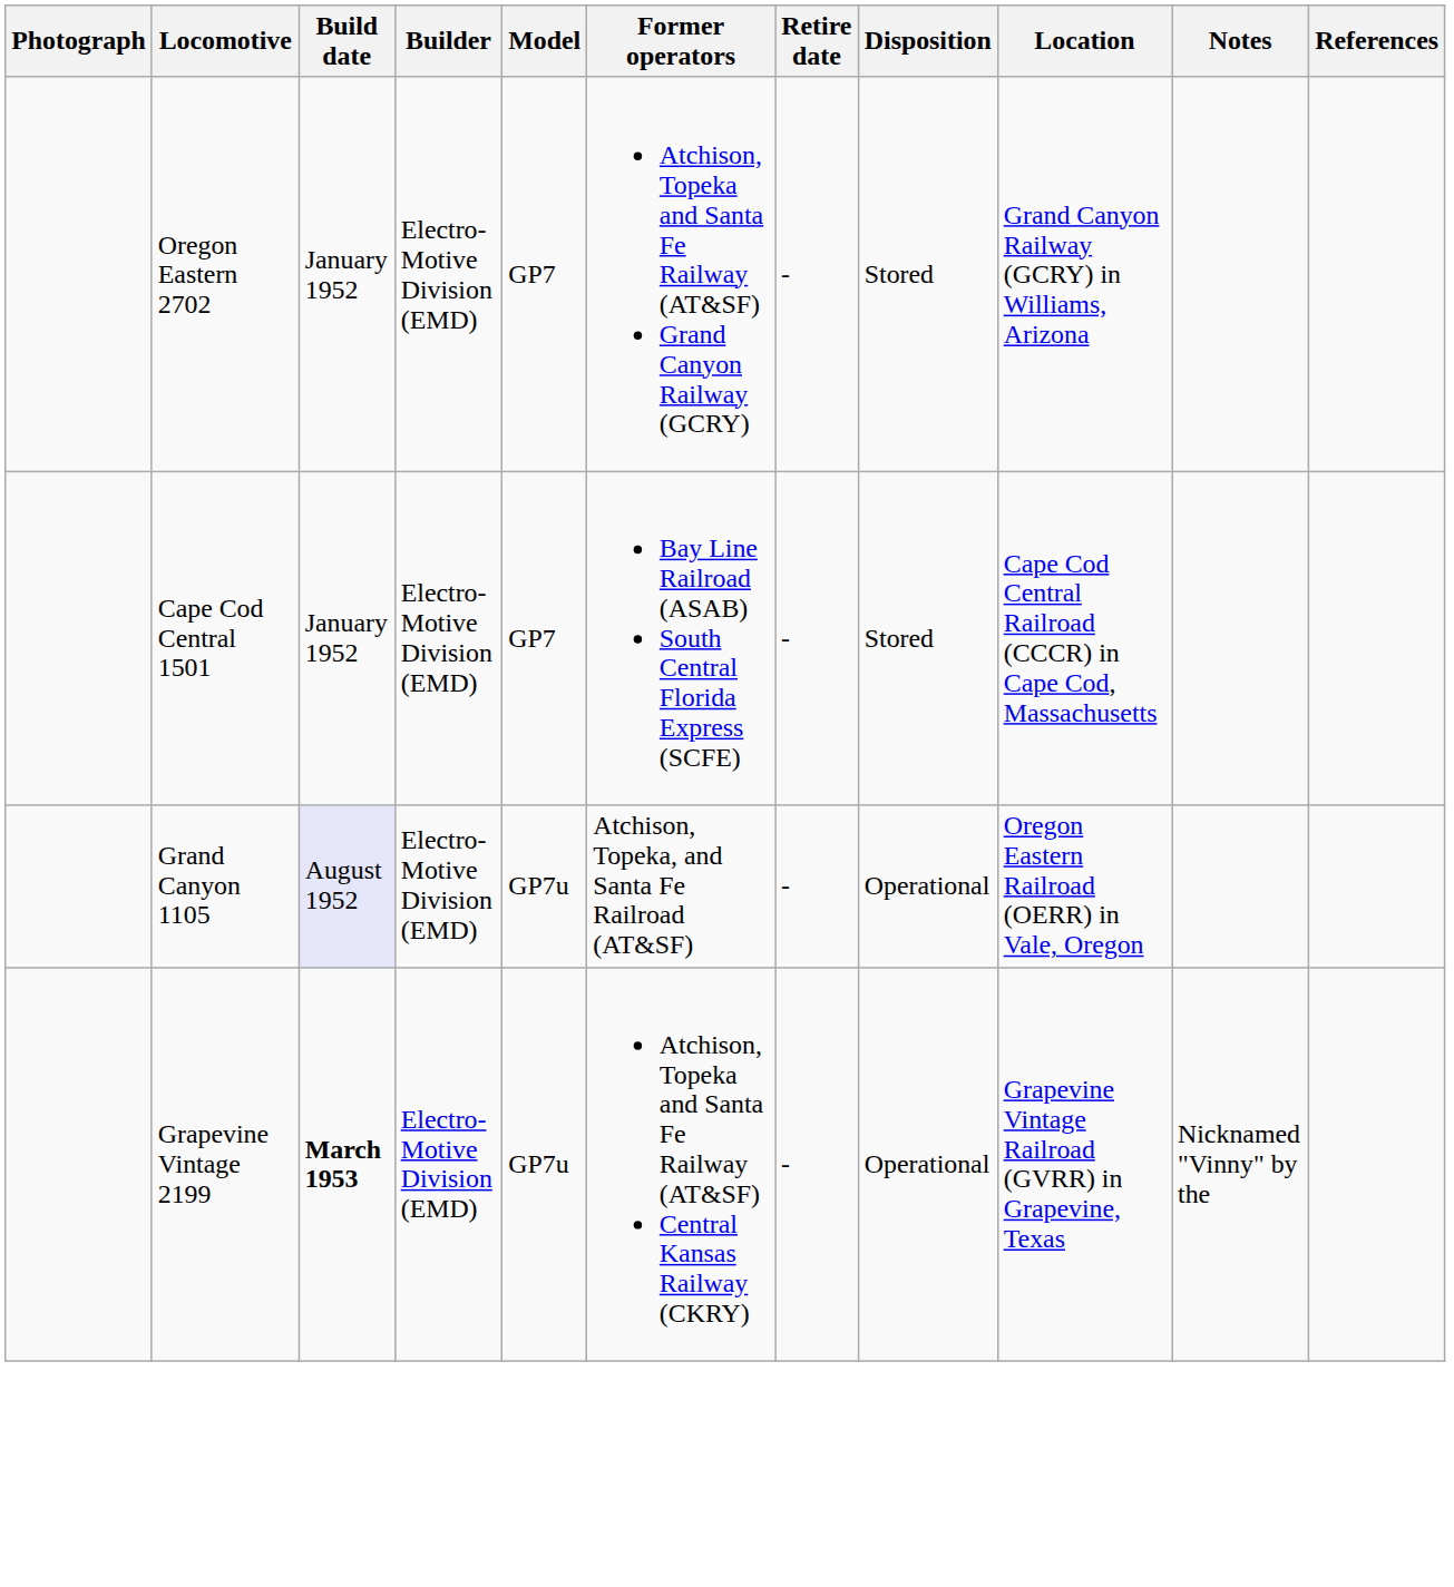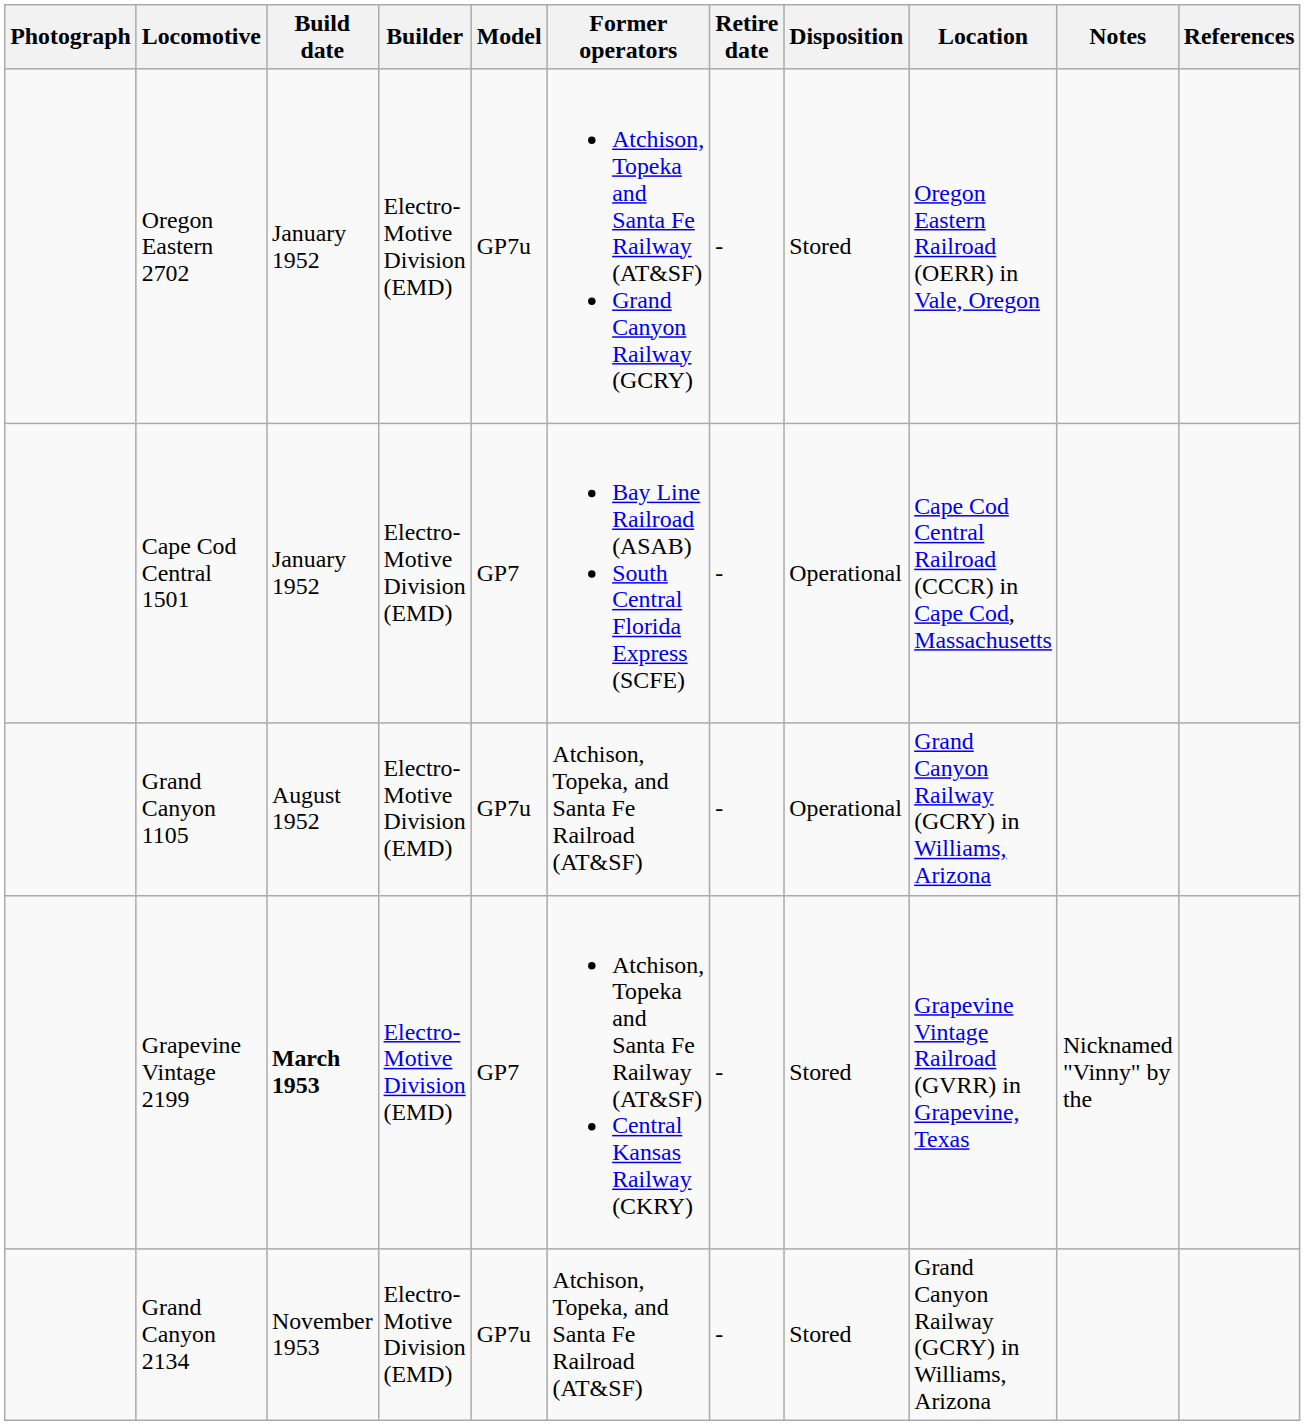Oregon Eastern 2702 | Model: GP7 -> GP7u
Oregon Eastern 2702 | Location: Grand Canyon Railway (GCRY) in Williams, Arizona -> Oregon Eastern Railroad (OERR) in Vale, Oregon
Cape Cod Central 1501 | Disposition: Stored -> Operational
Grand Canyon 1105 | Build date: lavender background -> no background
Grand Canyon 1105 | Location: Oregon Eastern Railroad (OERR) in Vale, Oregon -> Grand Canyon Railway (GCRY) in Williams, Arizona
Grapevine Vintage 2199 | Model: GP7u -> GP7
Grapevine Vintage 2199 | Disposition: Operational -> Stored
+ row: Grand Canyon 2134 | November 1953 | Electro-Motive Division (EMD) | GP7u | Atchison, Topeka, and Santa Fe Railroad (AT&SF) | - | Stored | Grand Canyon Railway (GCRY) in Williams, Arizona
